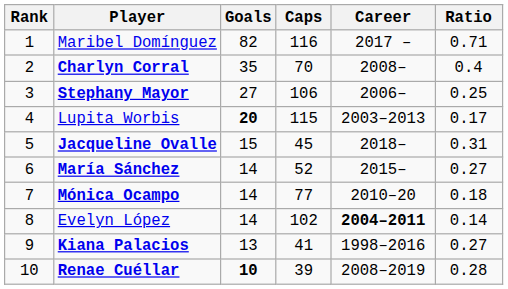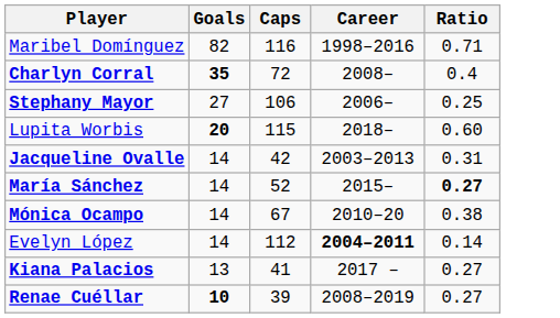- column: Rank | 1 | 2 | 3 | 4 | 5 | 6 | 7 | 8 | 9 | 10
Maribel Domínguez | Career: 2017 – -> 1998–2016
Charlyn Corral | Goals: normal -> bold
Charlyn Corral | Caps: 70 -> 72
Lupita Worbis | Career: 2003–2013 -> 2018–
Lupita Worbis | Ratio: 0.17 -> 0.60
Jacqueline Ovalle | Goals: 15 -> 14
Jacqueline Ovalle | Caps: 45 -> 42
Jacqueline Ovalle | Career: 2018– -> 2003–2013
María Sánchez | Ratio: normal -> bold
Mónica Ocampo | Caps: 77 -> 67
Mónica Ocampo | Ratio: 0.18 -> 0.38
Evelyn López | Caps: 102 -> 112
Kiana Palacios | Career: 1998–2016 -> 2017 –
Renae Cuéllar | Ratio: 0.28 -> 0.27
